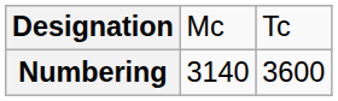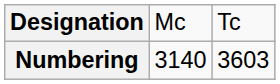Numbering | column 3: 3600 -> 3603
